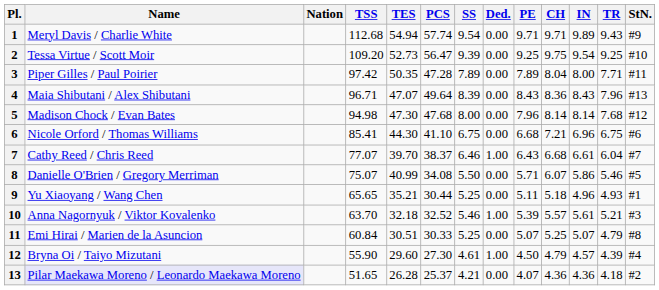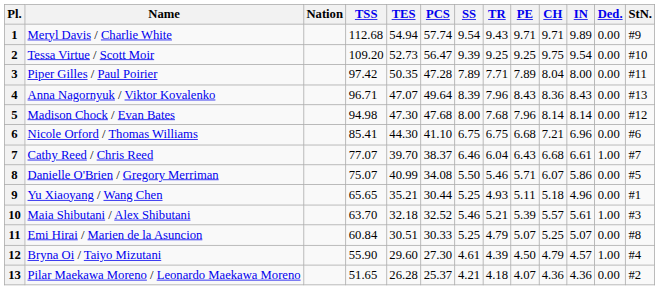columns swapped: TR <-> Ded.
4 | Name: Maia Shibutani / Alex Shibutani -> Anna Nagornyuk / Viktor Kovalenko
10 | Name: Anna Nagornyuk / Viktor Kovalenko -> Maia Shibutani / Alex Shibutani
13 | Name: lavender background -> no background
